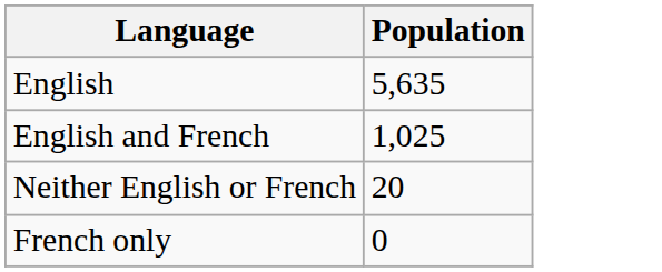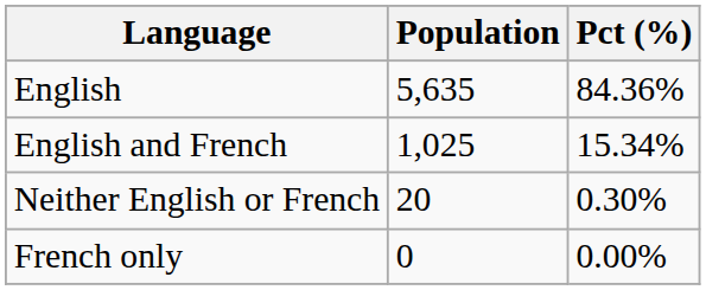+ column: Pct (%) | 84.36% | 15.34% | 0.30% | 0.00%
